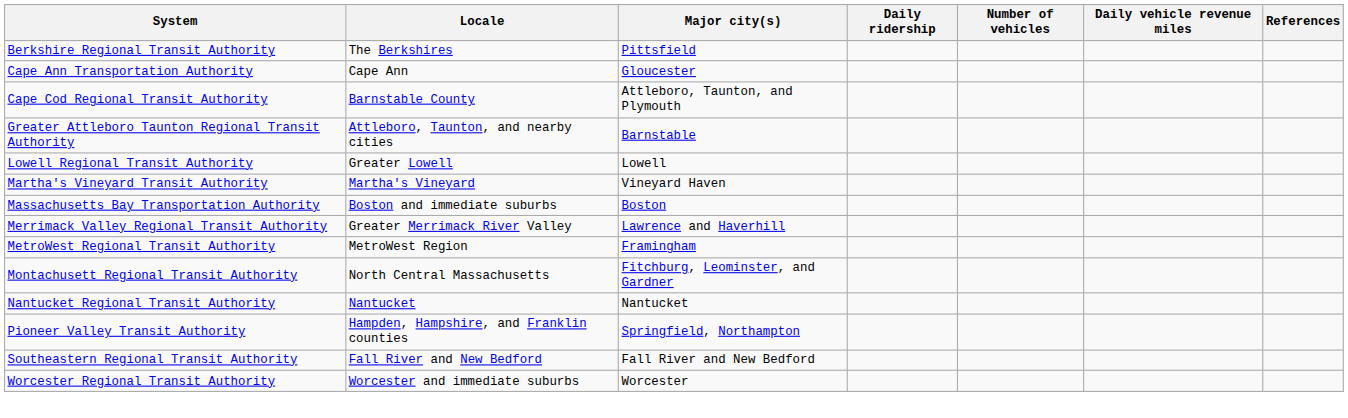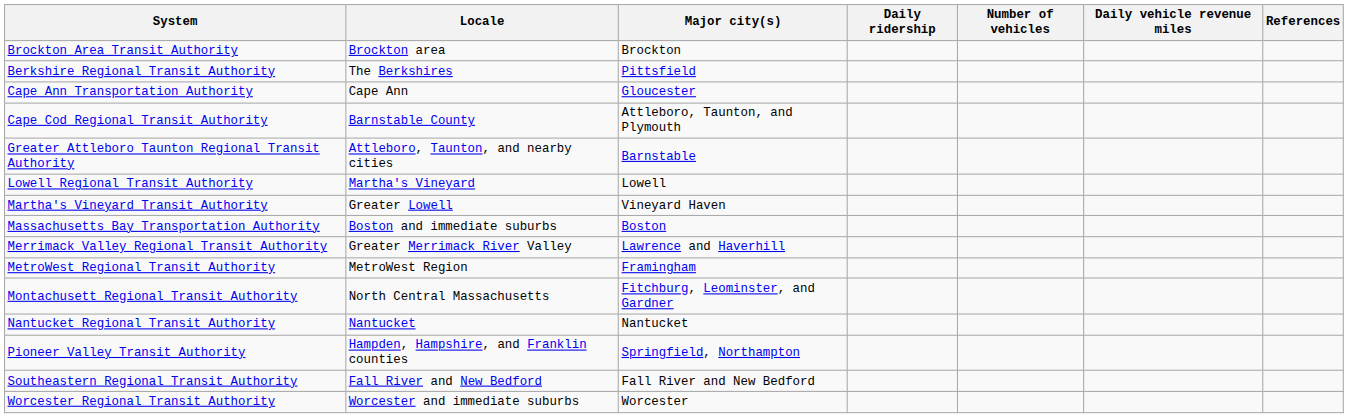+ row: Brockton Area Transit Authority | Brockton area | Brockton
Lowell Regional Transit Authority | Locale: Greater Lowell -> Martha's Vineyard
Martha's Vineyard Transit Authority | Locale: Martha's Vineyard -> Greater Lowell
